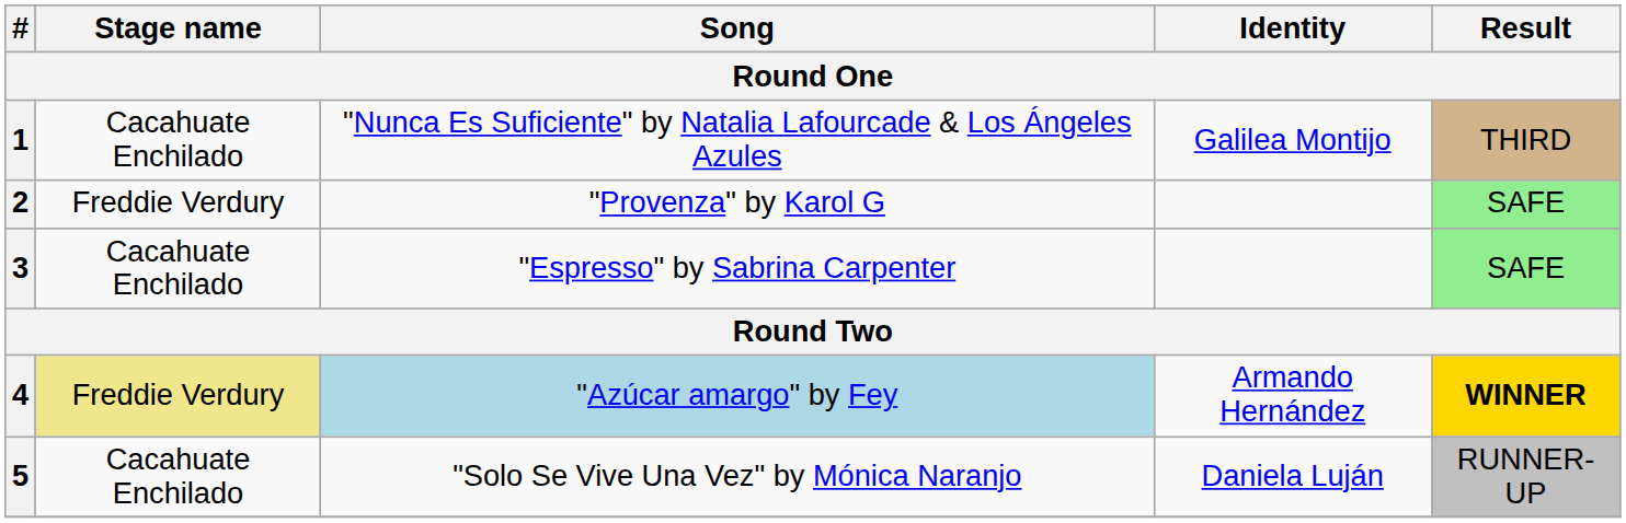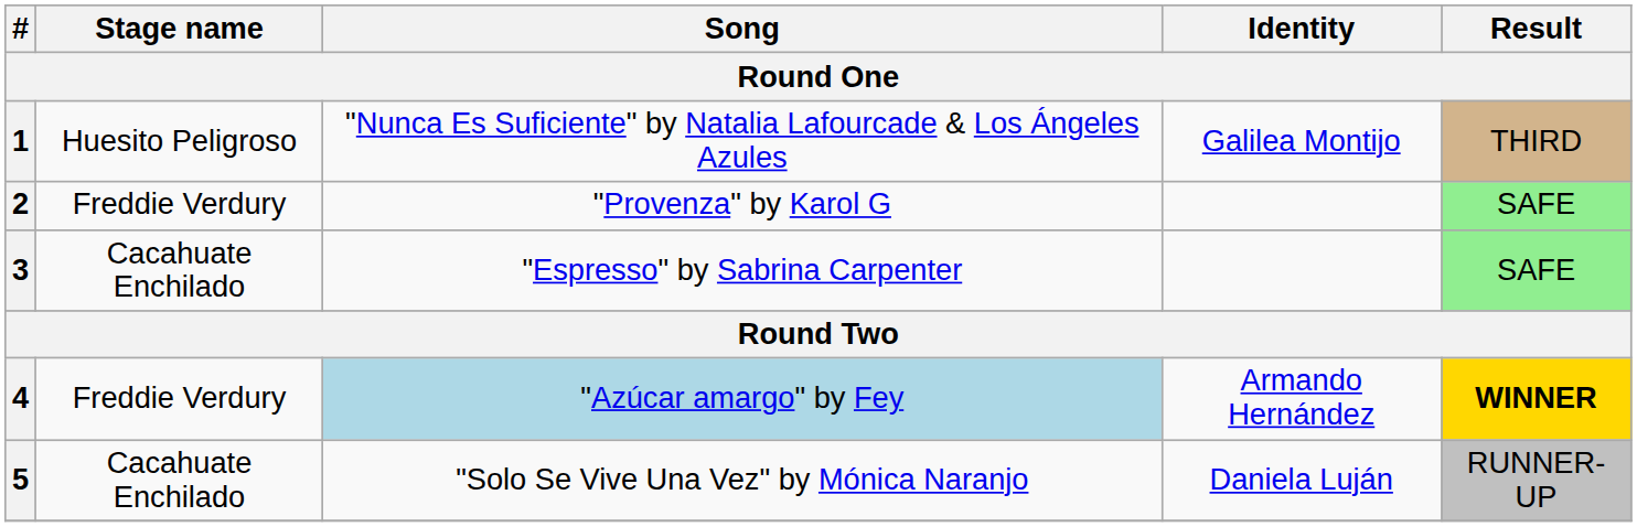1 | Stage name: Cacahuate Enchilado -> Huesito Peligroso
4 | Stage name: khaki background -> no background
